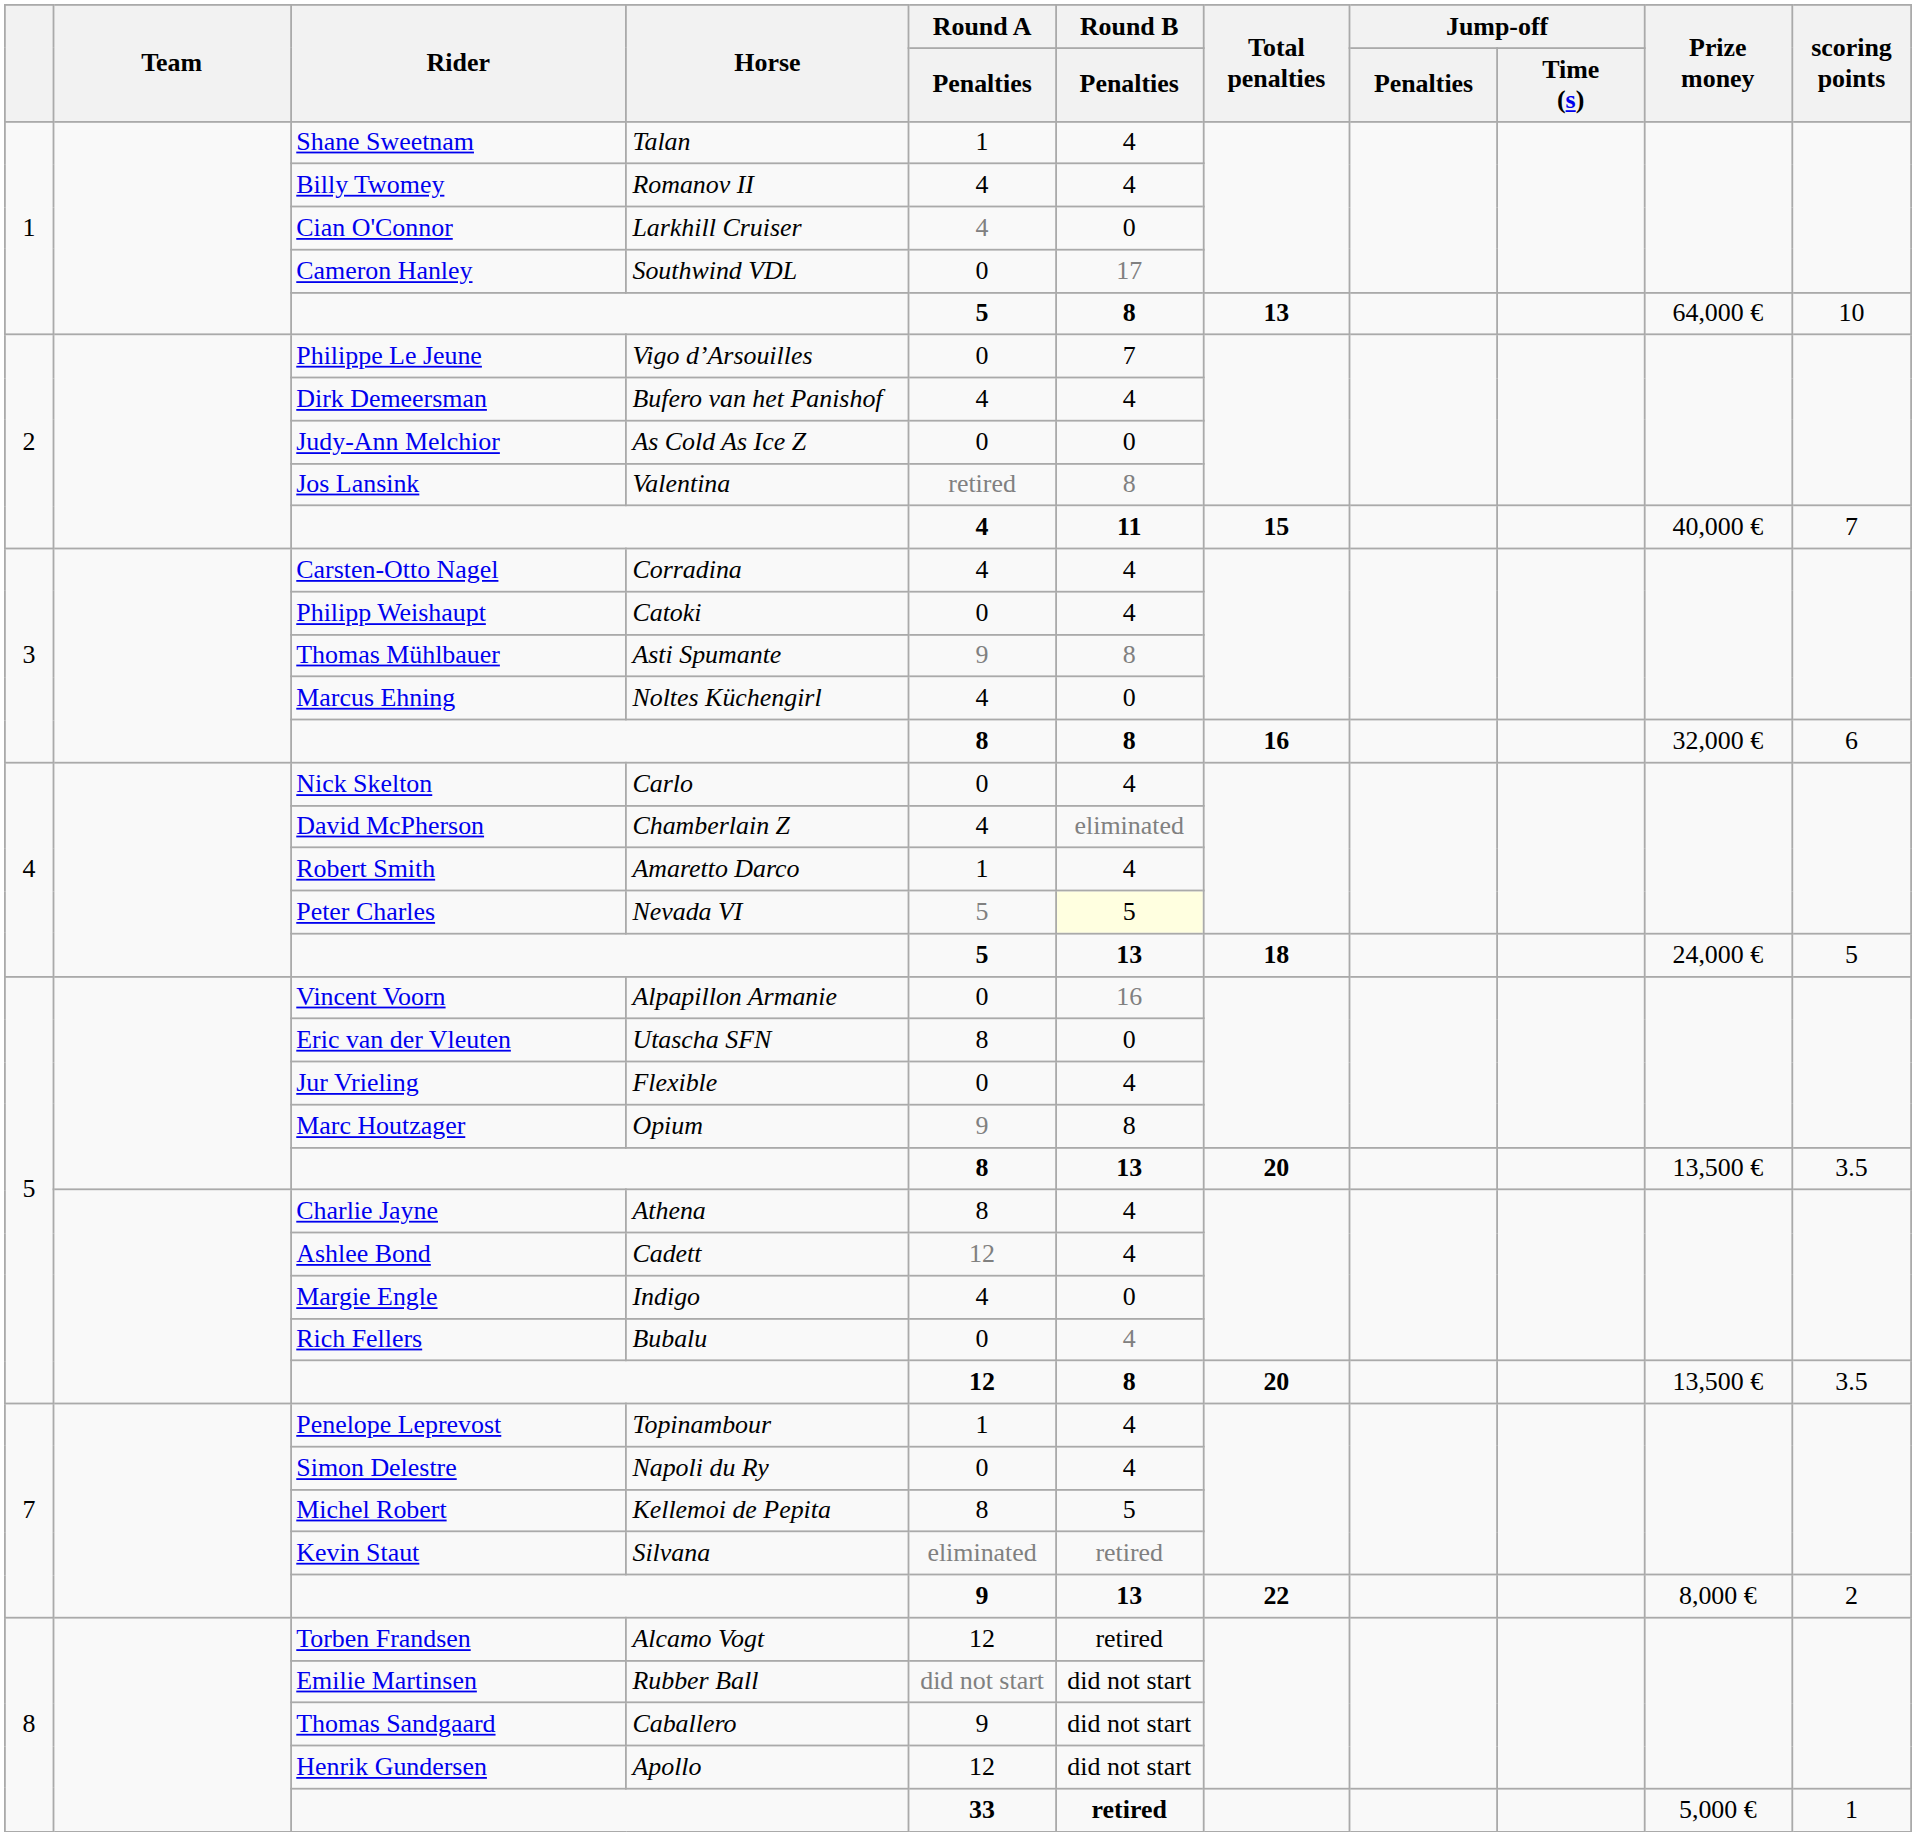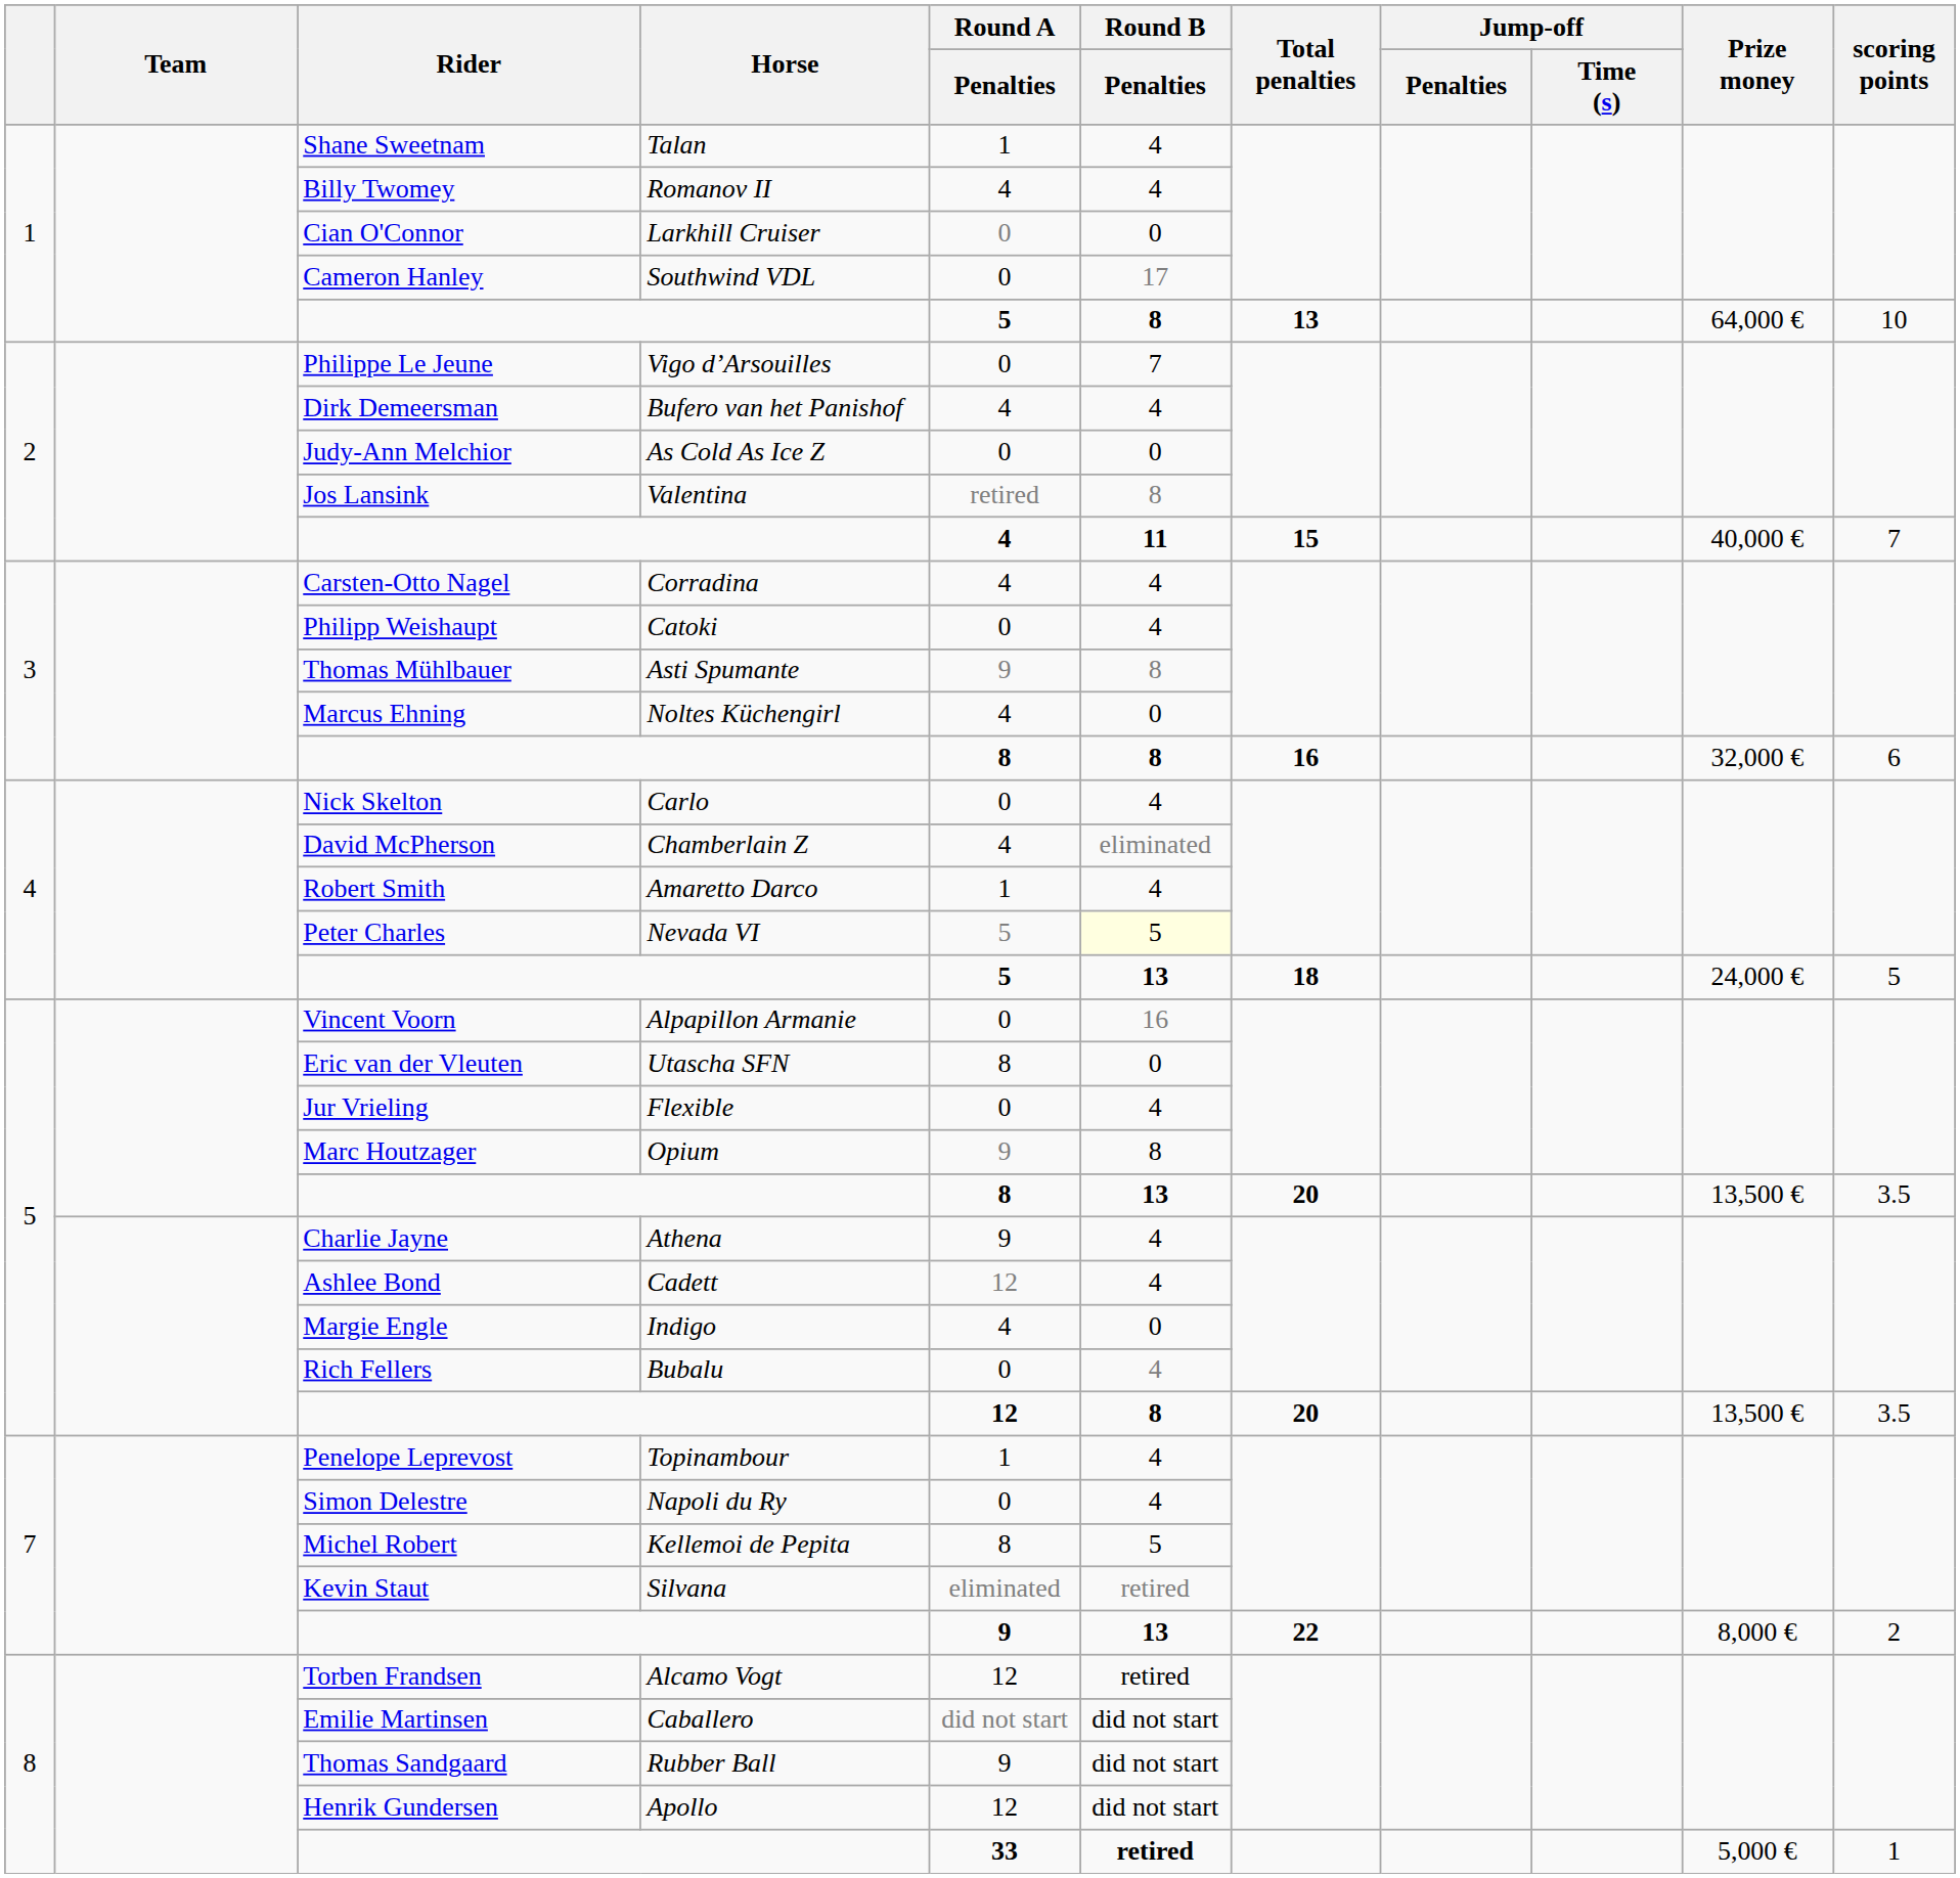Cian O'Connor | Round A / Penalties: 4 -> 0
Charlie Jayne | Round A / Penalties: 8 -> 9
Emilie Martinsen | Horse: Rubber Ball -> Caballero
Thomas Sandgaard | Horse: Caballero -> Rubber Ball
